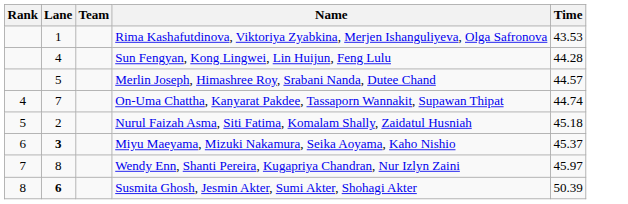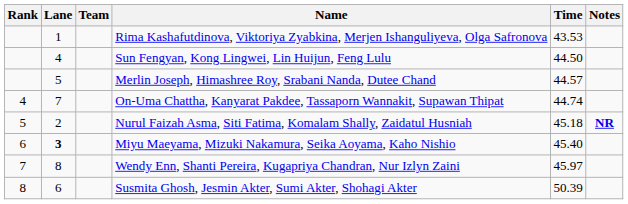+ column: Notes | NR
Sun Fengyan, Kong Lingwei, Lin Huijun, Feng Lulu | Time: 44.28 -> 44.50
Miyu Maeyama, Mizuki Nakamura, Seika Aoyama, Kaho Nishio | Time: 45.37 -> 45.40
Susmita Ghosh, Jesmin Akter, Sumi Akter, Shohagi Akter | Lane: bold -> normal
